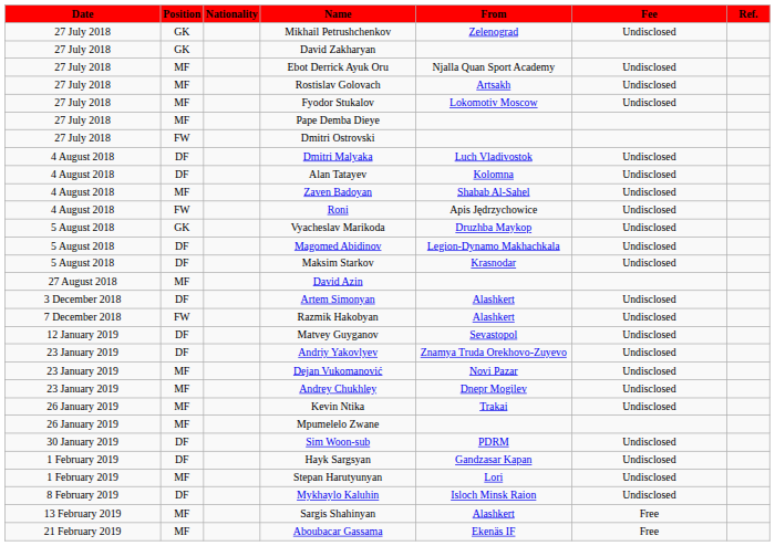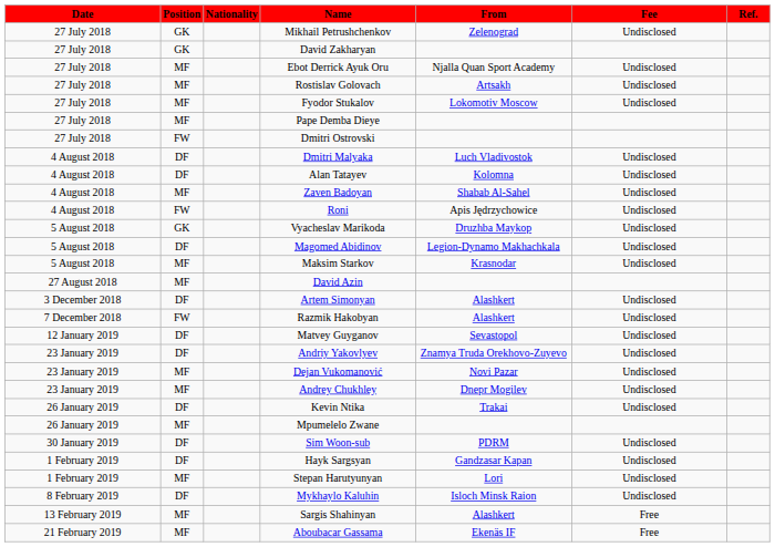Maksim Starkov | Position: DF -> MF
Kevin Ntika | Position: MF -> DF
